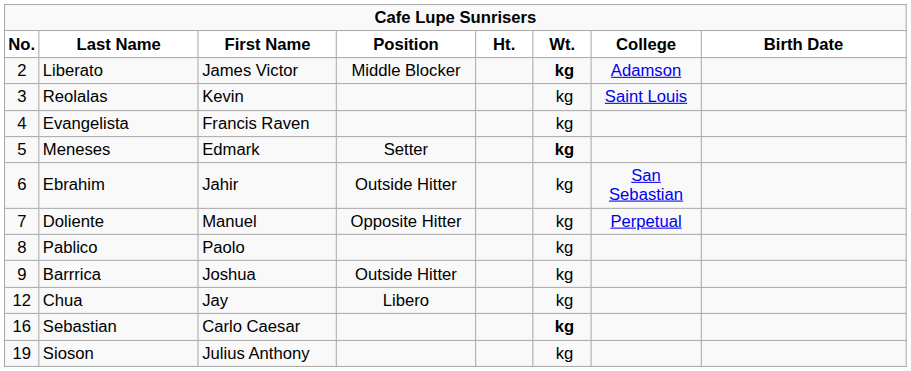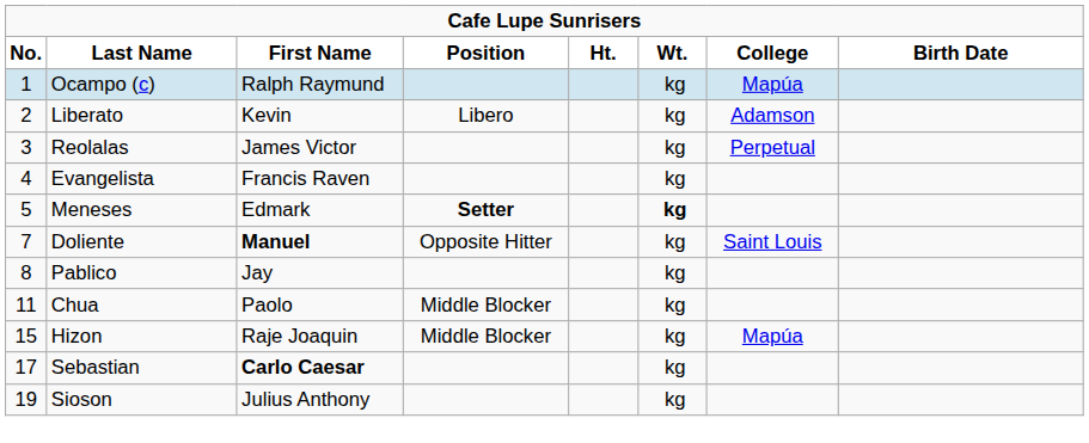+ row: 1 | Ocampo (c) | Ralph Raymund | kg | Mapúa
Liberato | First Name: James Victor -> Kevin
Liberato | Position: Middle Blocker -> Libero
Liberato | Wt.: bold -> normal
Reolalas | First Name: Kevin -> James Victor
Reolalas | College: Saint Louis -> Perpetual
Meneses | Position: normal -> bold
- row: 6 | Ebrahim | Jahir | Outside Hitter | kg | San Sebastian
Doliente | First Name: normal -> bold
Doliente | College: Perpetual -> Saint Louis
Pablico | First Name: Paolo -> Jay
- row: 9 | Barrrica | Joshua | Outside Hitter | kg
Chua | No.: 12 -> 11
Chua | First Name: Jay -> Paolo
Chua | Position: Libero -> Middle Blocker
+ row: 15 | Hizon | Raje Joaquin | Middle Blocker | kg | Mapúa
Sebastian | No.: 16 -> 17
Sebastian | First Name: normal -> bold
Sebastian | Wt.: bold -> normal
